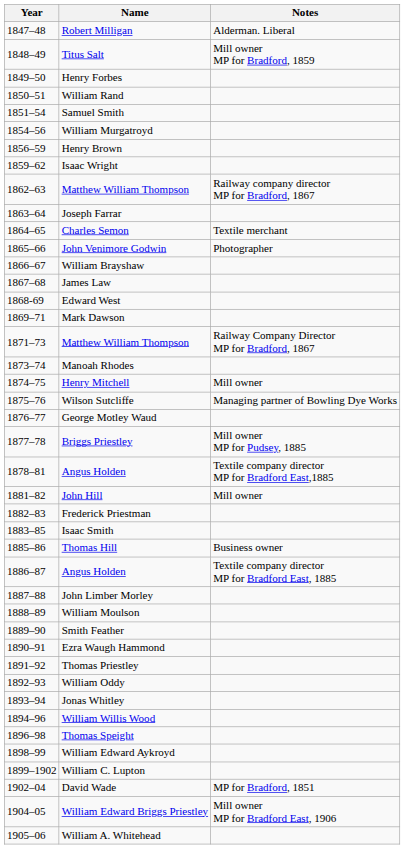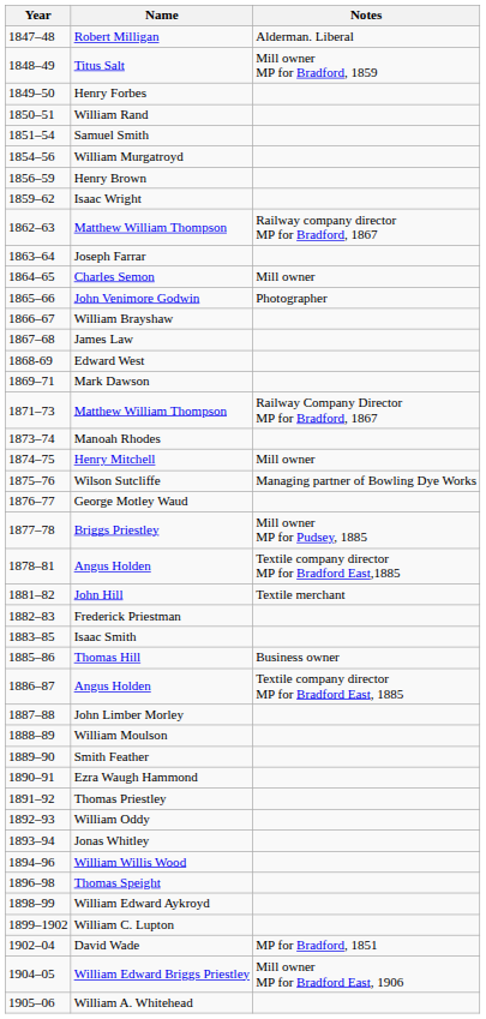Charles Semon | Notes: Textile merchant -> Mill owner
John Hill | Notes: Mill owner -> Textile merchant
